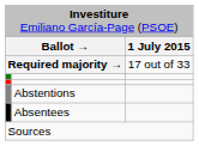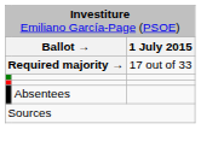- row: Abstentions
